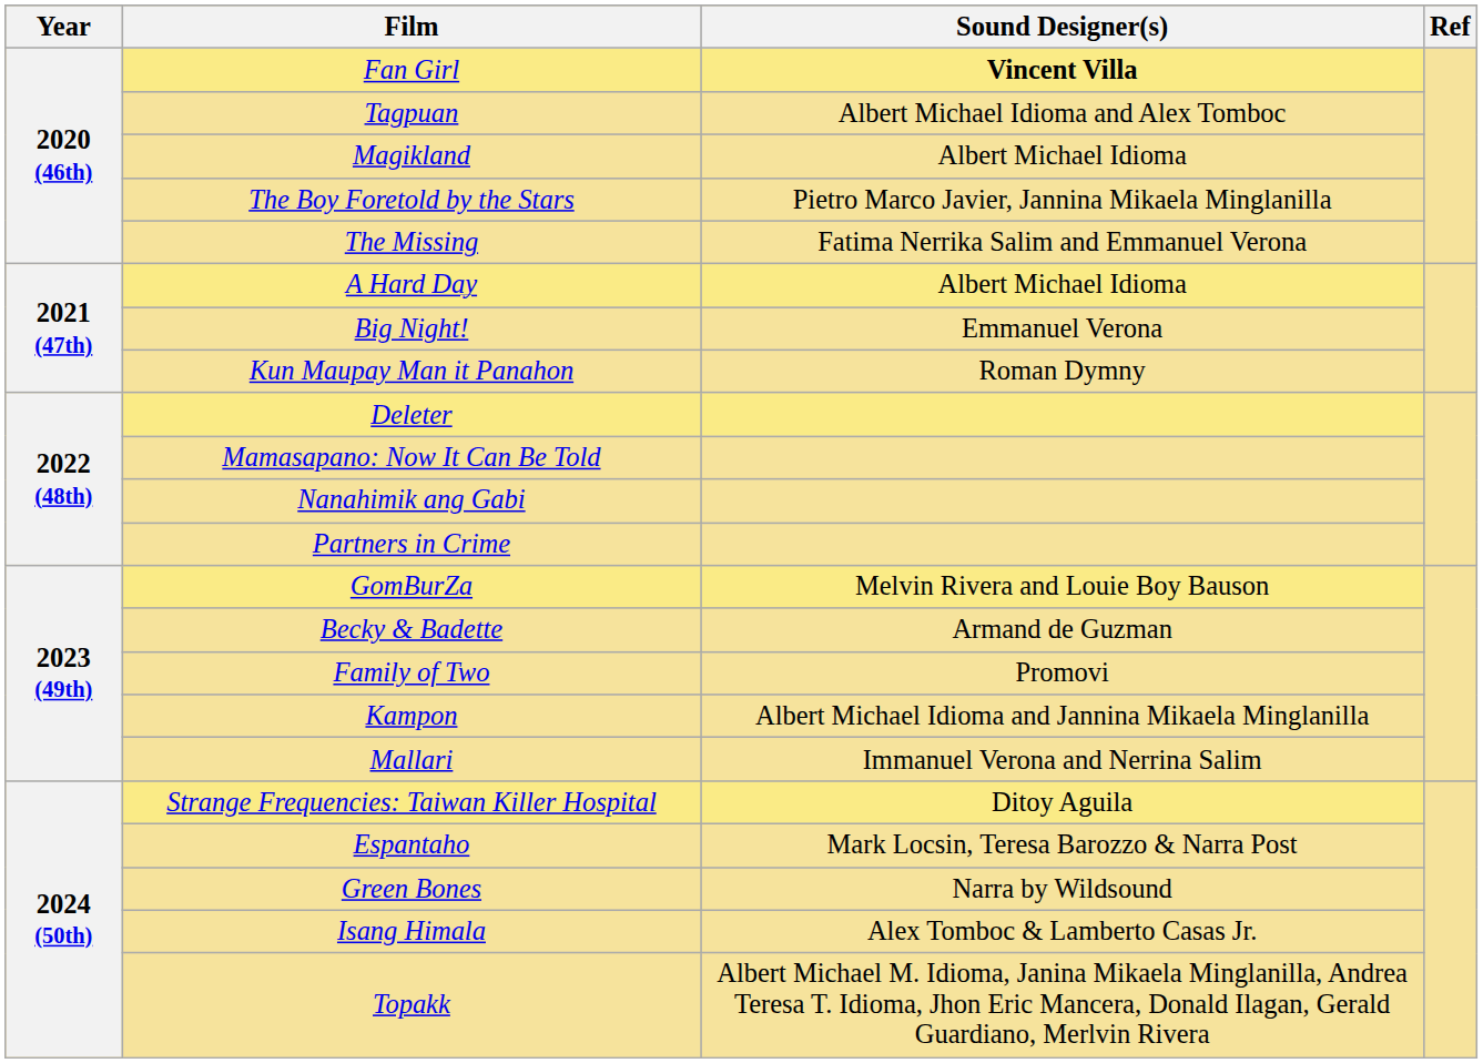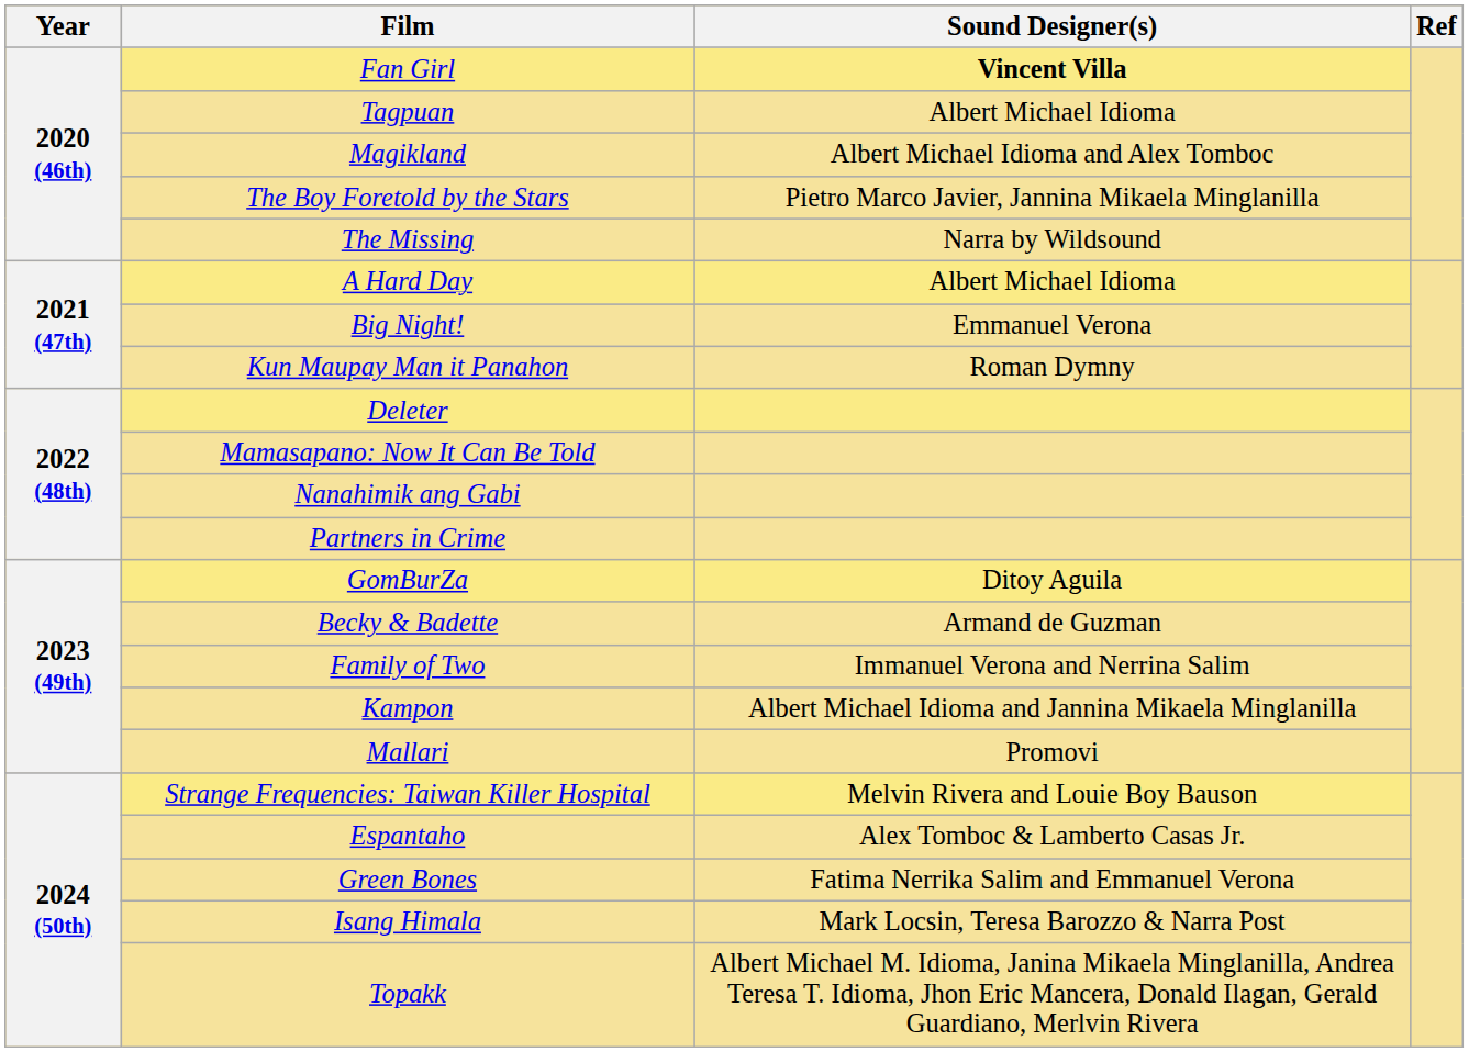Tagpuan | Sound Designer(s): Albert Michael Idioma and Alex Tomboc -> Albert Michael Idioma
Magikland | Sound Designer(s): Albert Michael Idioma -> Albert Michael Idioma and Alex Tomboc
The Missing | Sound Designer(s): Fatima Nerrika Salim and Emmanuel Verona -> Narra by Wildsound
GomBurZa | Sound Designer(s): Melvin Rivera and Louie Boy Bauson -> Ditoy Aguila
Family of Two | Sound Designer(s): Promovi -> Immanuel Verona and Nerrina Salim
Mallari | Sound Designer(s): Immanuel Verona and Nerrina Salim -> Promovi
Strange Frequencies: Taiwan Killer Hospital | Sound Designer(s): Ditoy Aguila -> Melvin Rivera and Louie Boy Bauson
Espantaho | Sound Designer(s): Mark Locsin, Teresa Barozzo & Narra Post -> Alex Tomboc & Lamberto Casas Jr.
Green Bones | Sound Designer(s): Narra by Wildsound -> Fatima Nerrika Salim and Emmanuel Verona
Isang Himala | Sound Designer(s): Alex Tomboc & Lamberto Casas Jr. -> Mark Locsin, Teresa Barozzo & Narra Post
